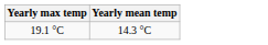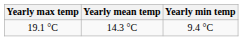+ column: Yearly min temp | 9.4 °C
